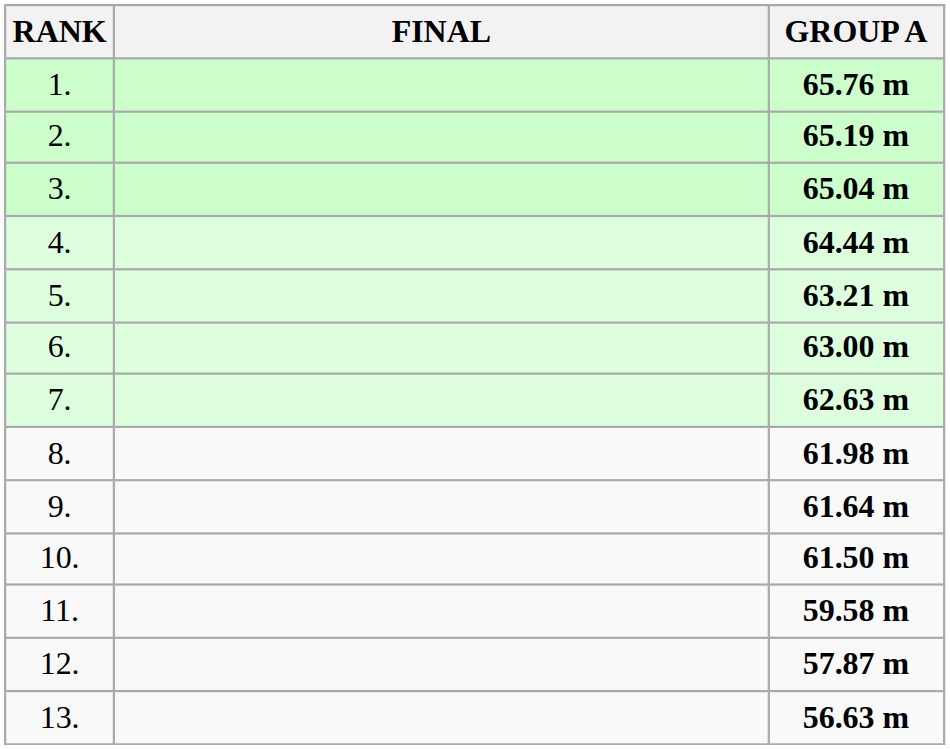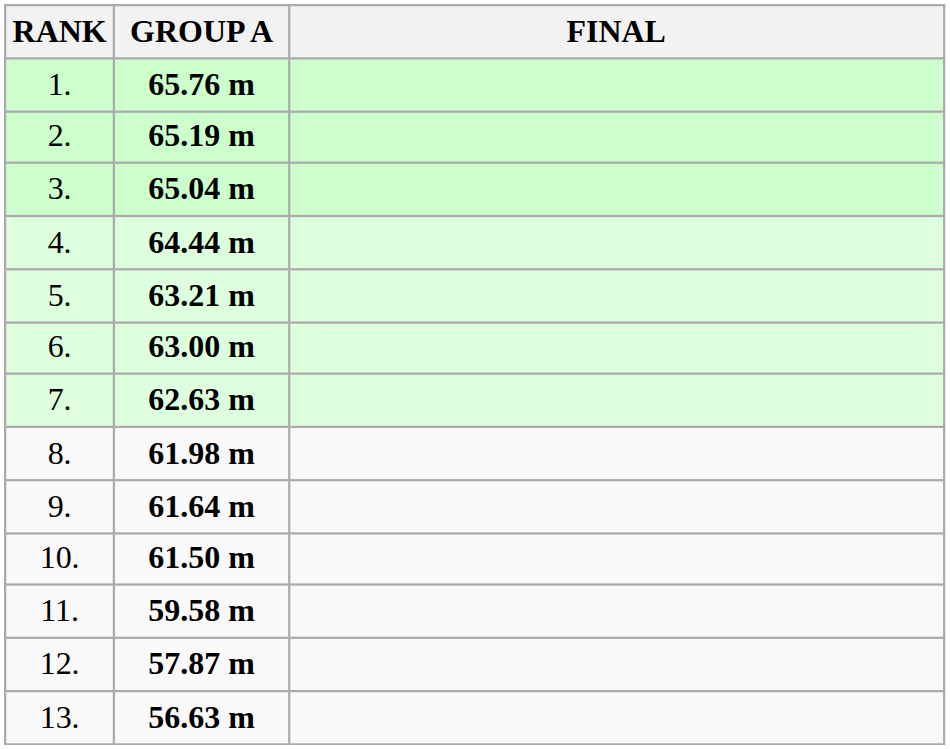columns swapped: FINAL <-> GROUP A
